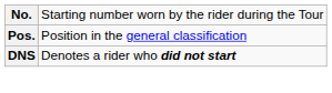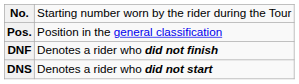+ row: DNF | Denotes a rider who did not finish
